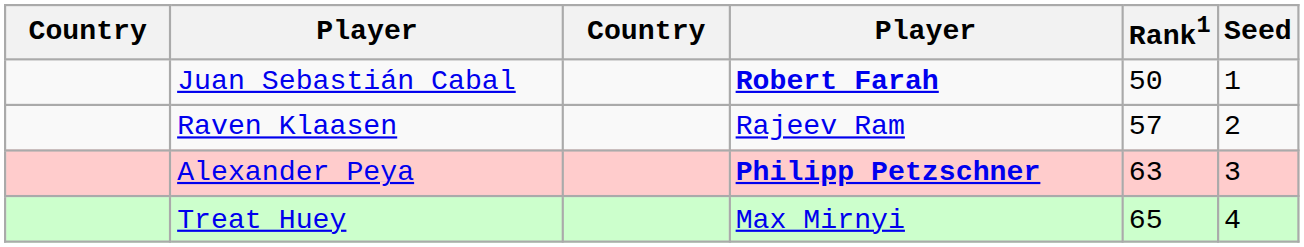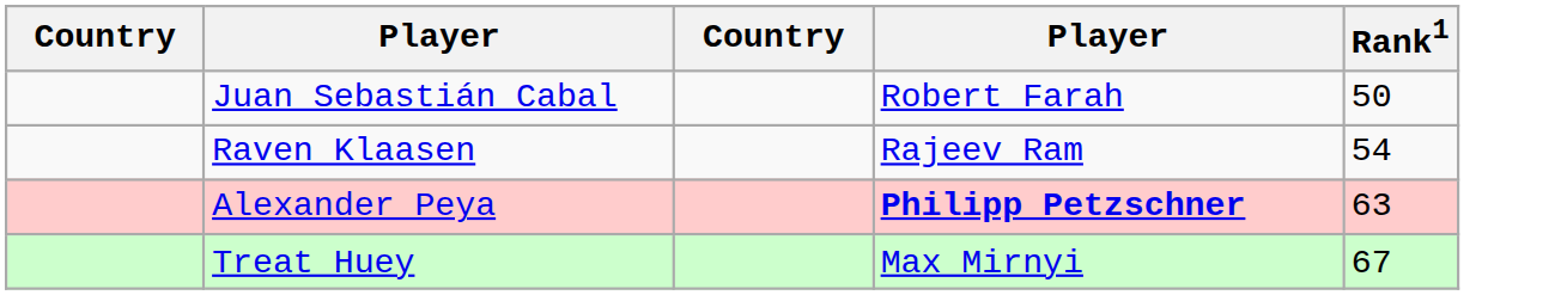- column: Seed | 1 | 2 | 3 | 4
Juan Sebastián Cabal | column 4: bold -> normal
Raven Klaasen | Rank1: 57 -> 54
Treat Huey | Rank1: 65 -> 67
